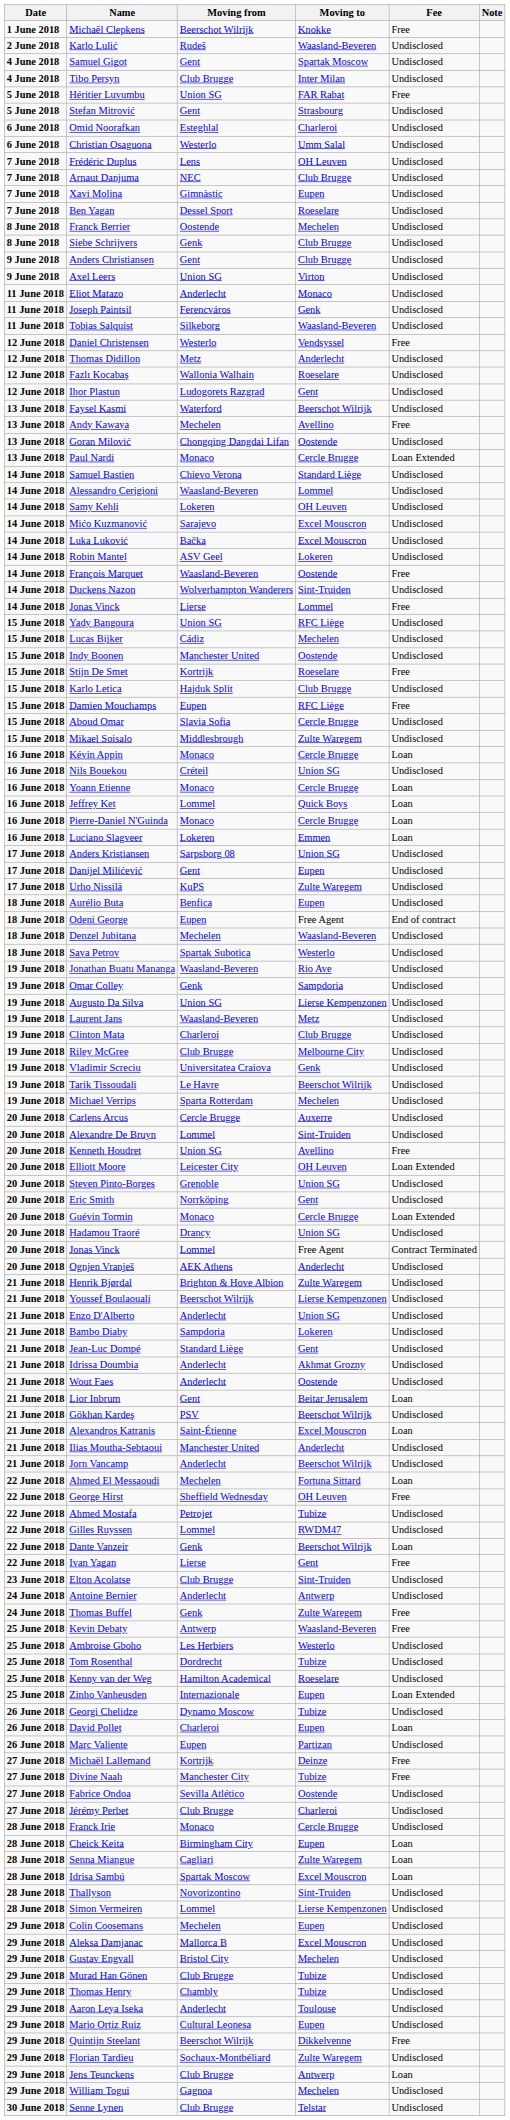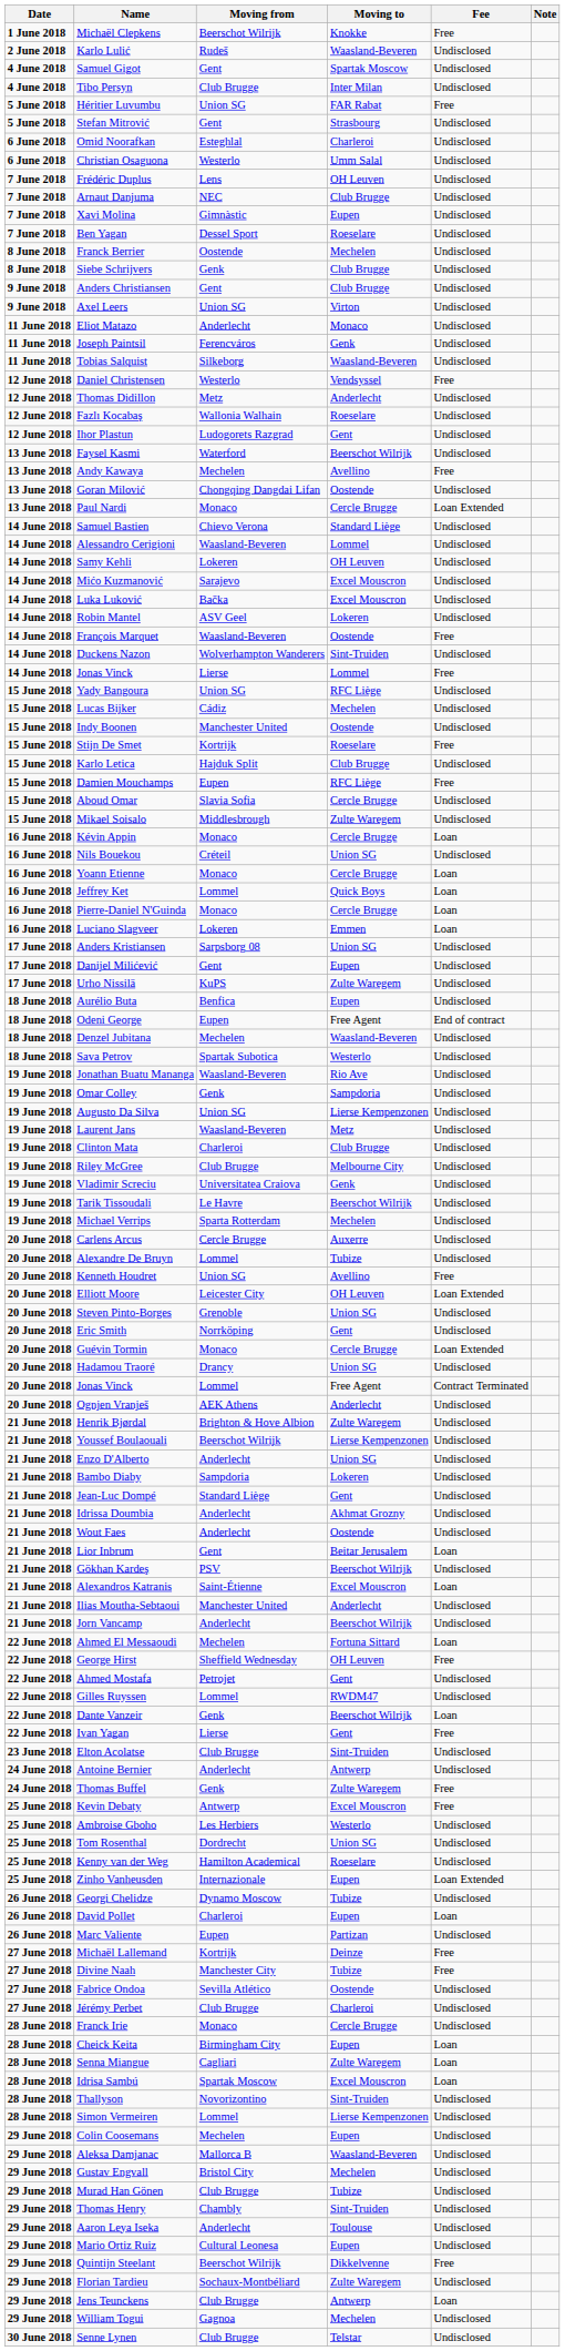Alexandre De Bruyn | Moving to: Sint-Truiden -> Tubize
Ahmed Mostafa | Moving to: Tubize -> Gent
Kevin Debaty | Moving to: Waasland-Beveren -> Excel Mouscron
Tom Rosenthal | Moving to: Tubize -> Union SG
Aleksa Damjanac | Moving to: Excel Mouscron -> Waasland-Beveren
Thomas Henry | Moving to: Tubize -> Sint-Truiden
